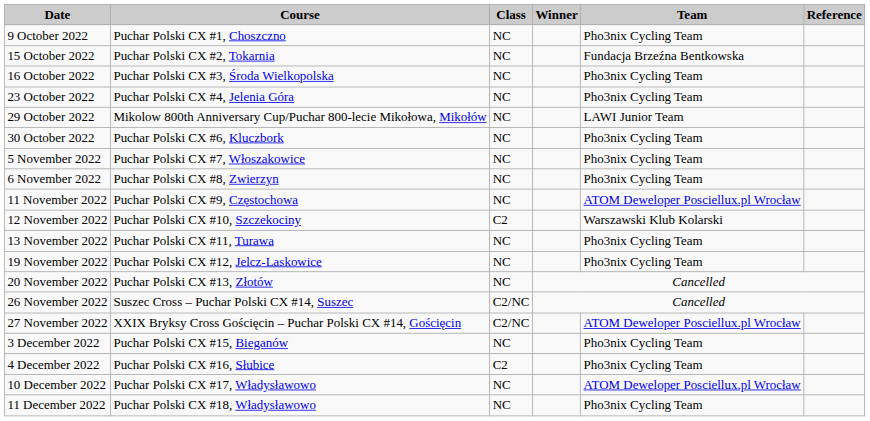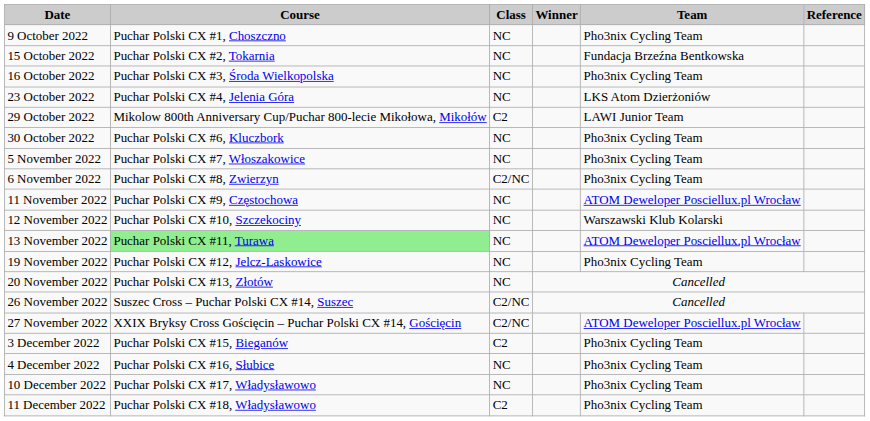23 October 2022 | Team: Pho3nix Cycling Team -> LKS Atom Dzierżoniów
29 October 2022 | Class: NC -> C2
6 November 2022 | Class: NC -> C2/NC
12 November 2022 | Class: C2 -> NC
13 November 2022 | Course: no background -> lightgreen background
13 November 2022 | Team: Pho3nix Cycling Team -> ATOM Deweloper Posciellux.pl Wrocław
3 December 2022 | Class: NC -> C2
4 December 2022 | Class: C2 -> NC
10 December 2022 | Team: ATOM Deweloper Posciellux.pl Wrocław -> Pho3nix Cycling Team
11 December 2022 | Class: NC -> C2
